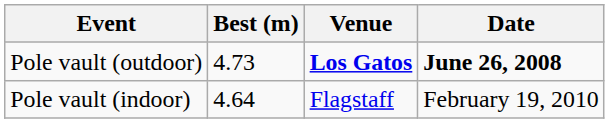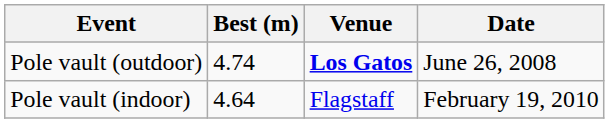Pole vault (outdoor) | Best (m): 4.73 -> 4.74
Pole vault (outdoor) | Date: bold -> normal
